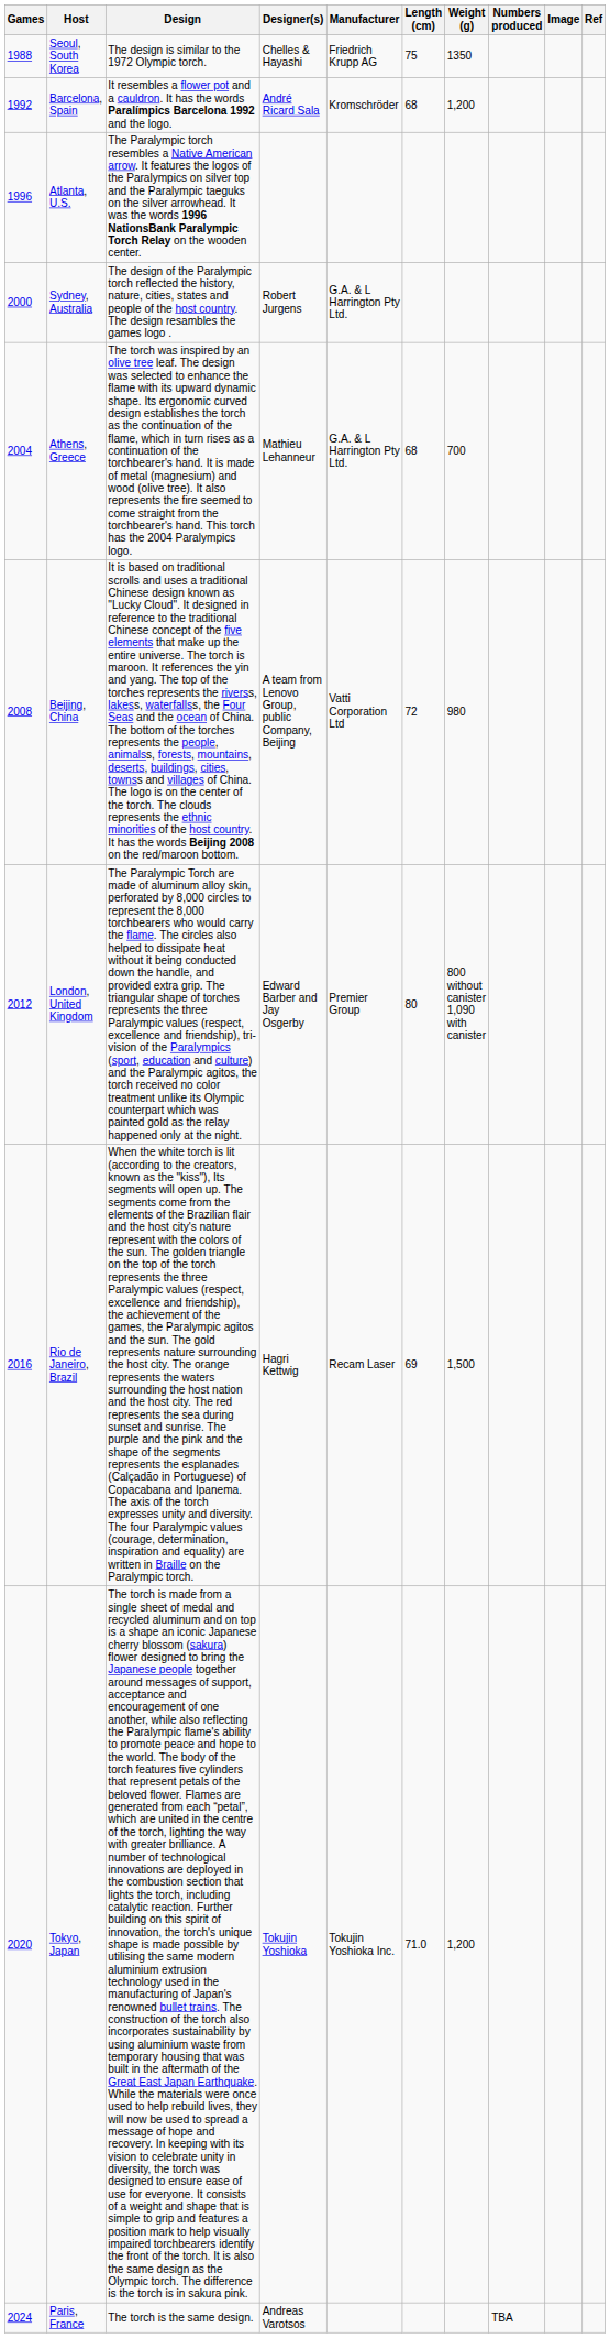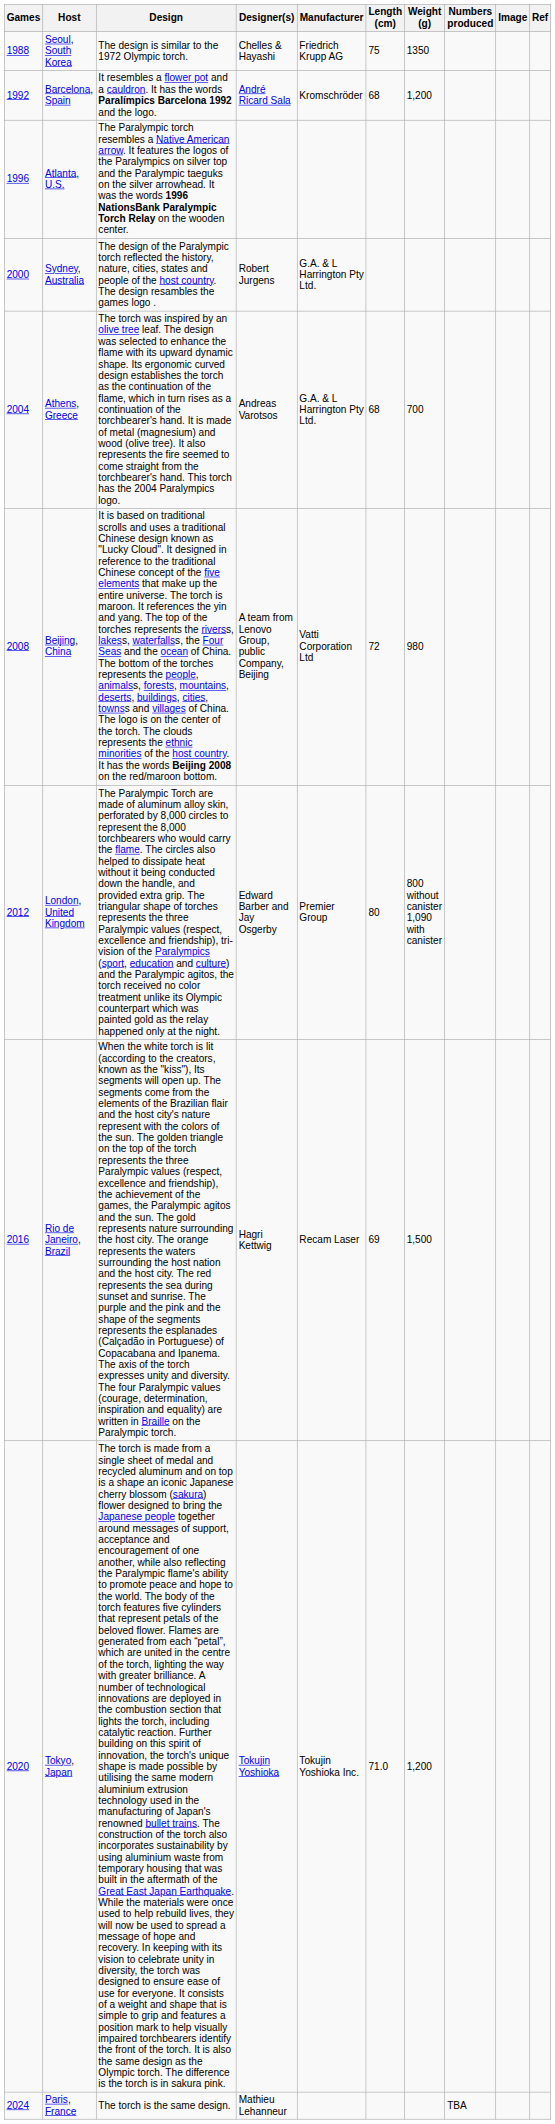Athens, Greece | Designer(s): Mathieu Lehanneur -> Andreas Varotsos
Paris, France | Designer(s): Andreas Varotsos -> Mathieu Lehanneur
